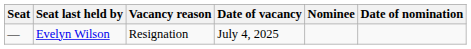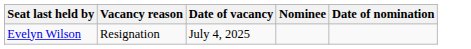- column: Seat | —
